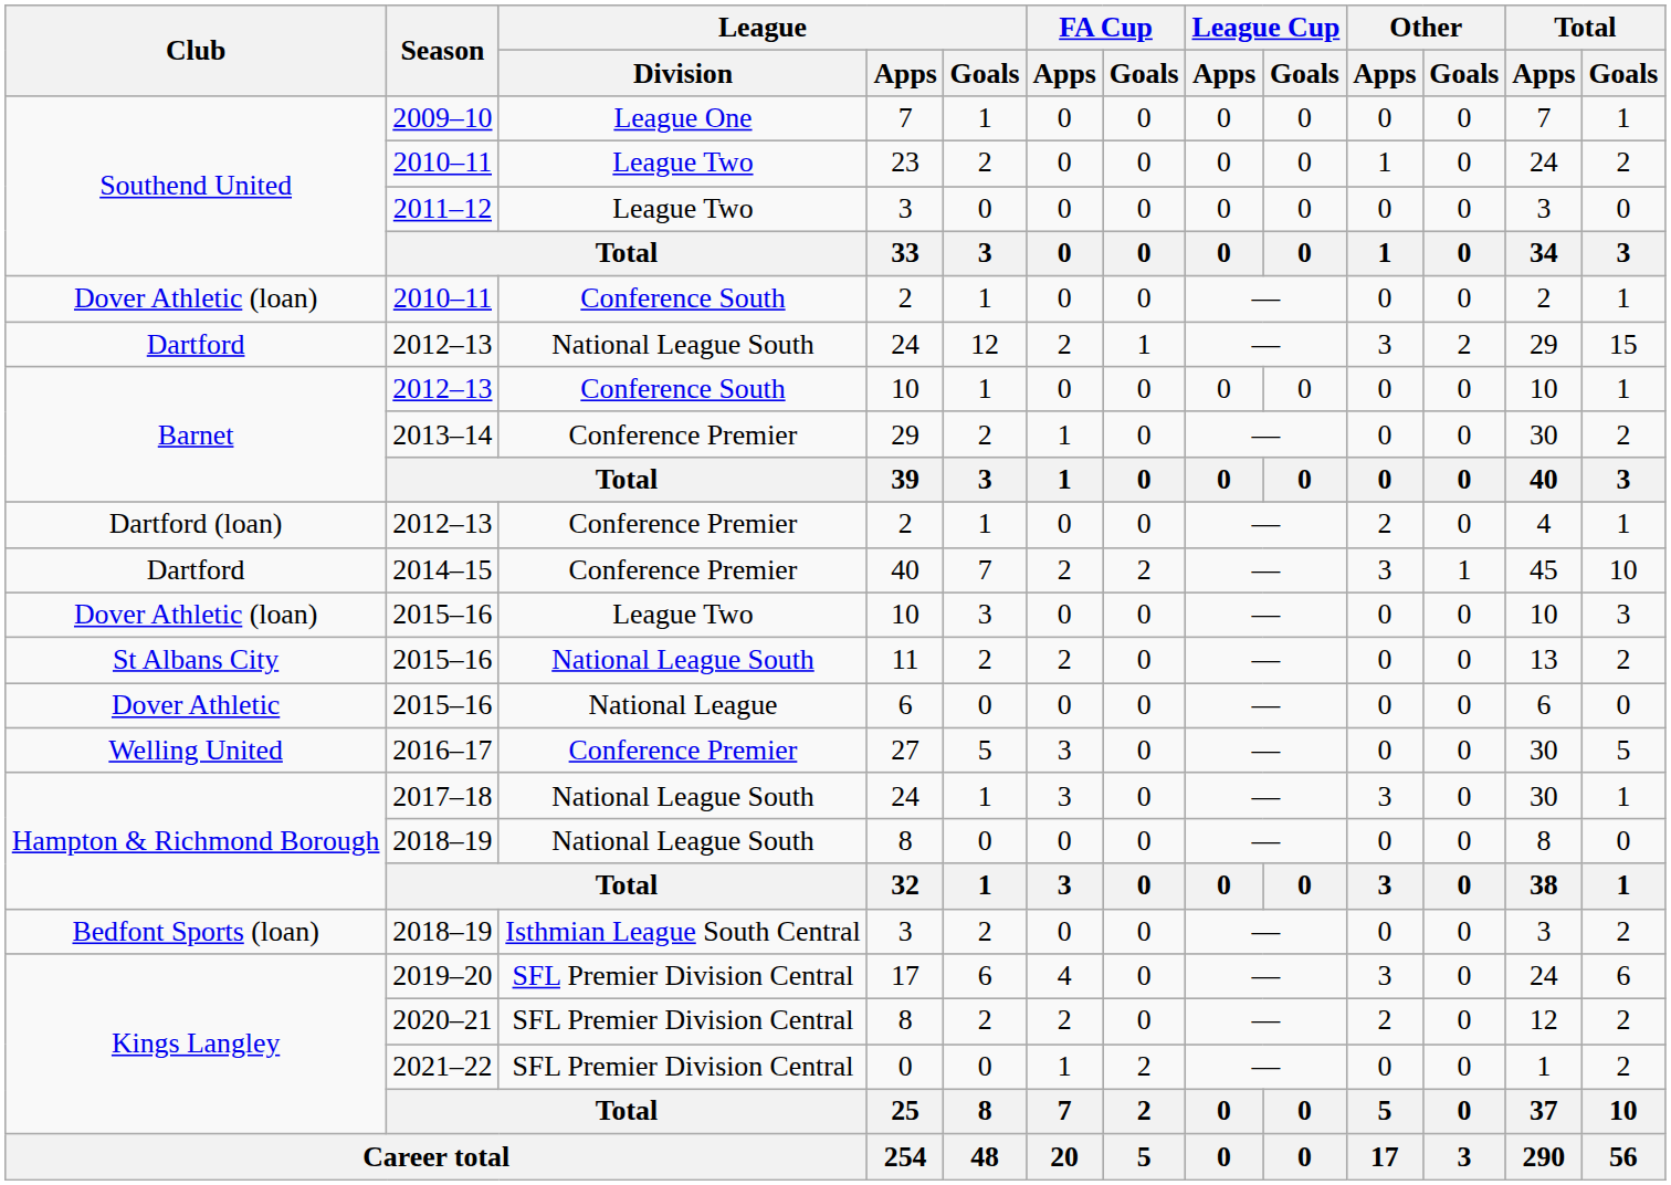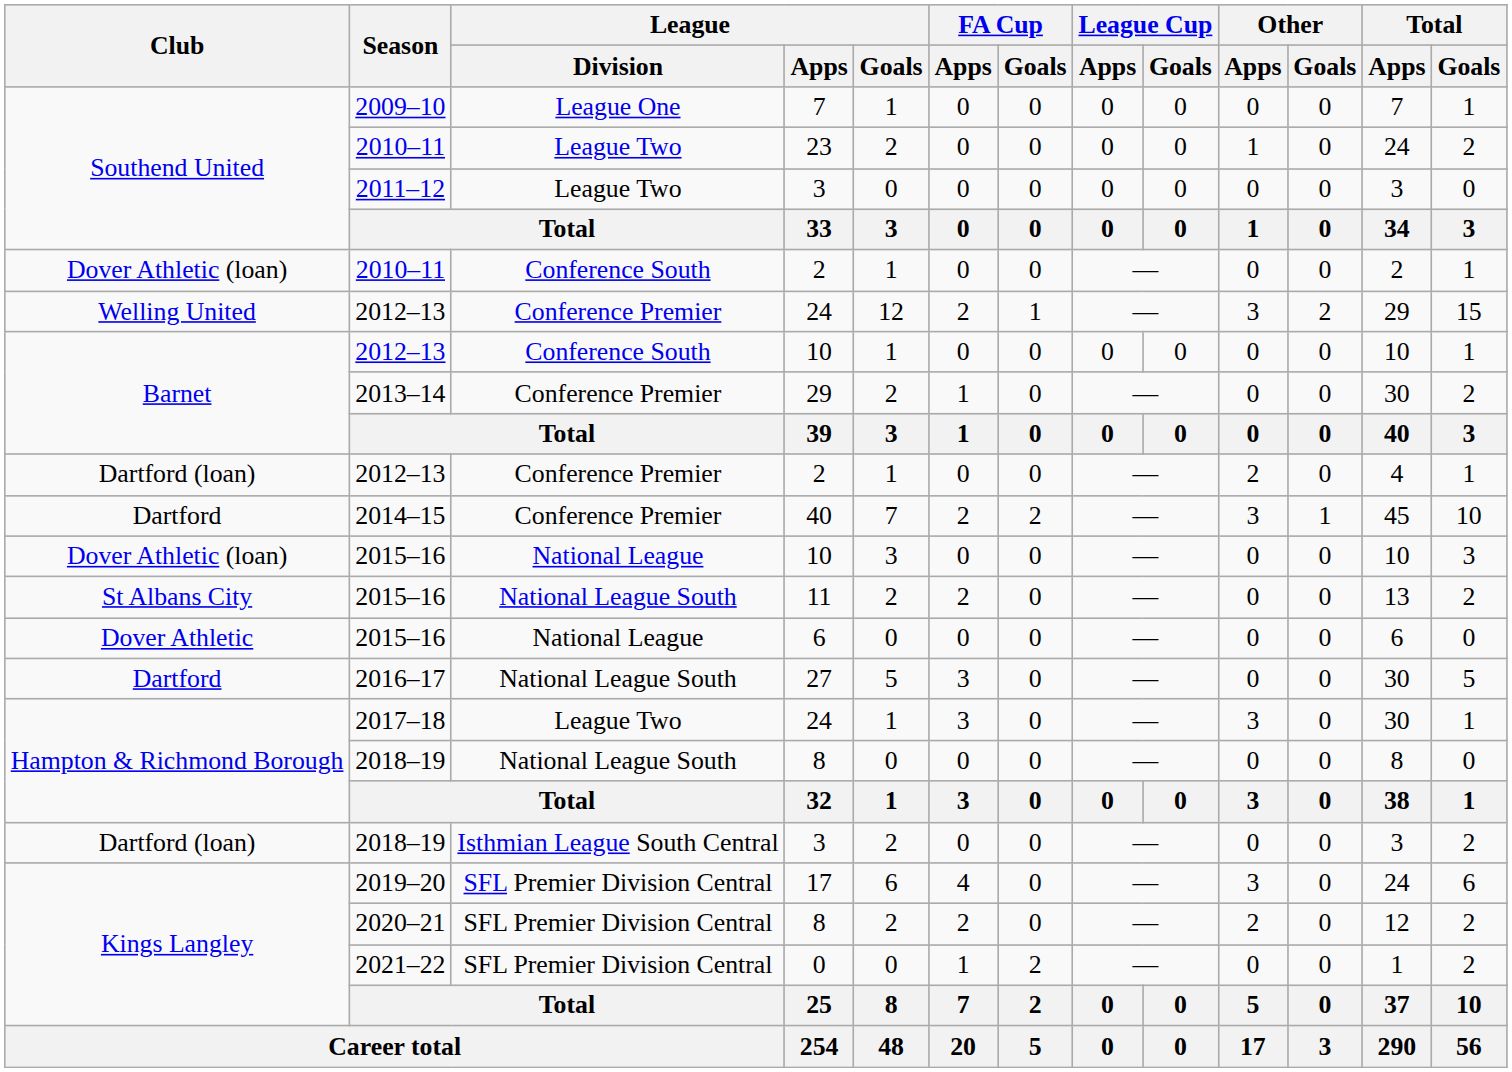2012–13 / 24 | Club: Dartford -> Welling United
2012–13 / 24 | League / Division: National League South -> Conference Premier
2015–16 / 10 | League / Division: League Two -> National League
27 | Club: Welling United -> Dartford
27 | League / Division: Conference Premier -> National League South
2017–18 / 24 | League / Division: National League South -> League Two
2018–19 / 3 | Club: Bedfont Sports (loan) -> Dartford (loan)
